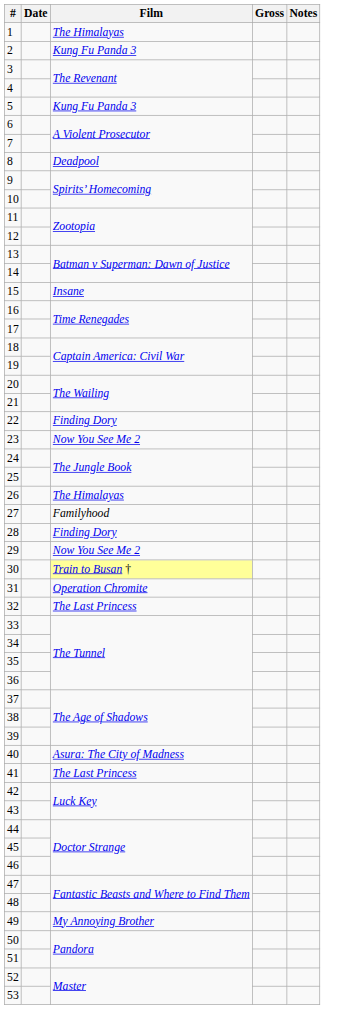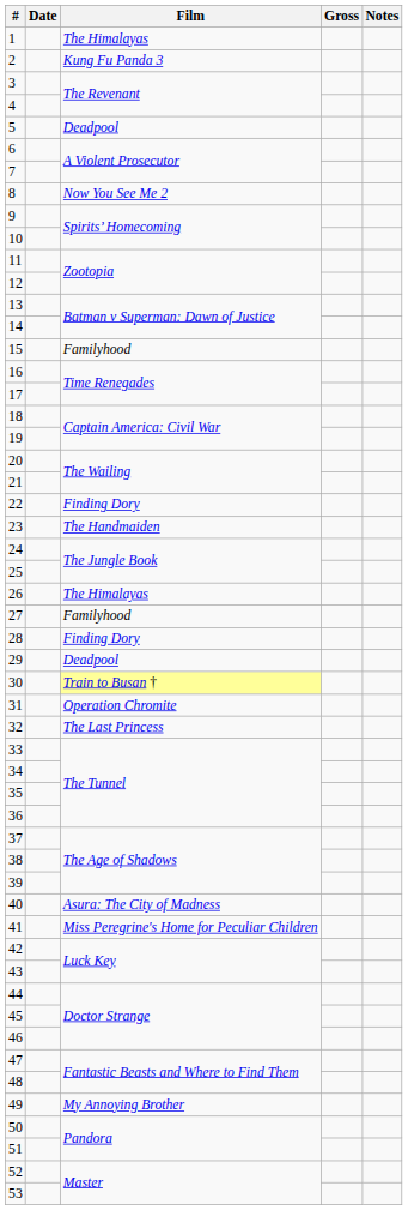5 | Film: Kung Fu Panda 3 -> Deadpool
8 | Film: Deadpool -> Now You See Me 2
15 | Film: Insane -> Familyhood
23 | Film: Now You See Me 2 -> The Handmaiden
29 | Film: Now You See Me 2 -> Deadpool
41 | Film: The Last Princess -> Miss Peregrine's Home for Peculiar Children
